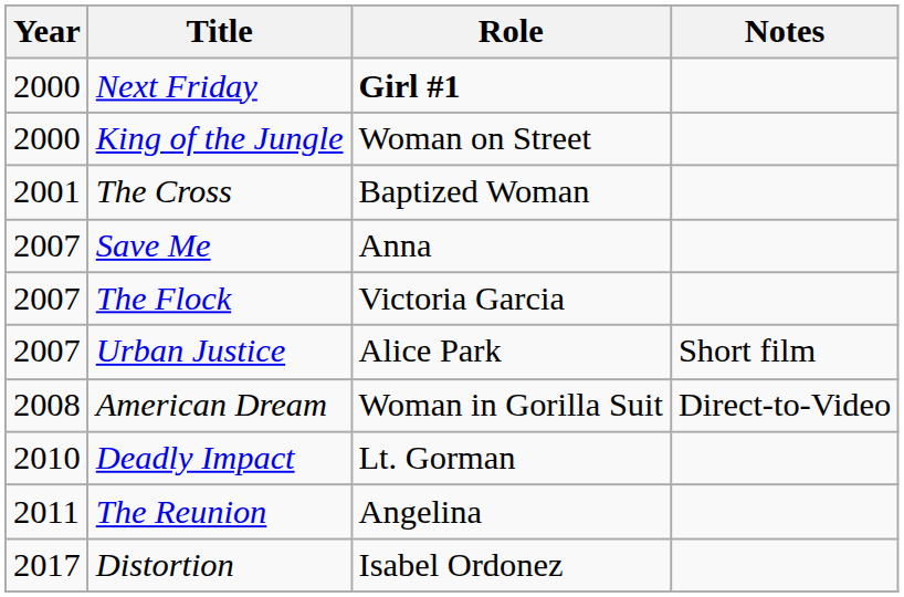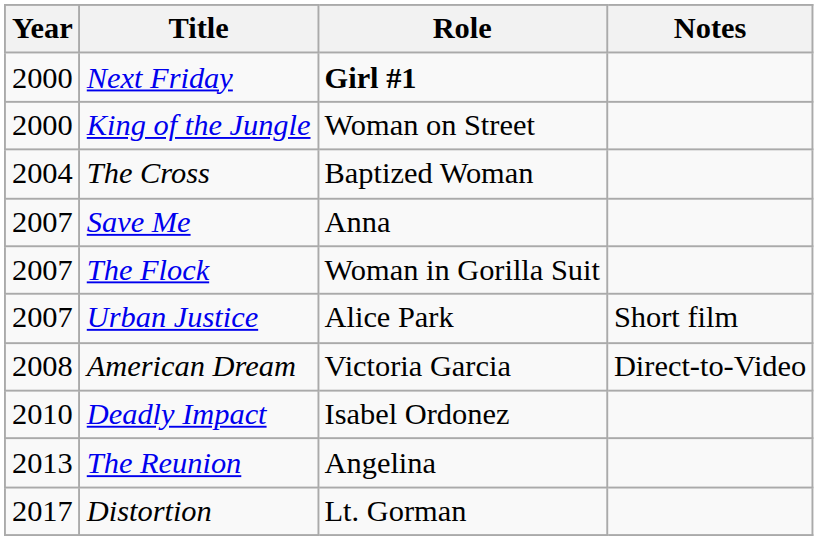The Cross | Year: 2001 -> 2004
The Flock | Role: Victoria Garcia -> Woman in Gorilla Suit
American Dream | Role: Woman in Gorilla Suit -> Victoria Garcia
Deadly Impact | Role: Lt. Gorman -> Isabel Ordonez
The Reunion | Year: 2011 -> 2013
Distortion | Role: Isabel Ordonez -> Lt. Gorman
